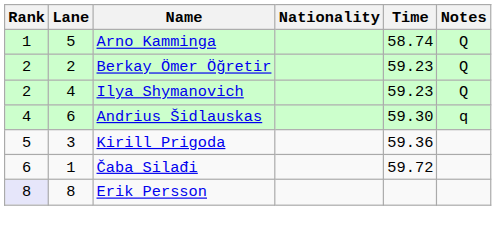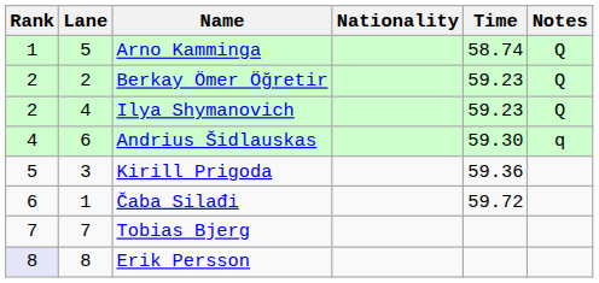+ row: 7 | 7 | Tobias Bjerg
